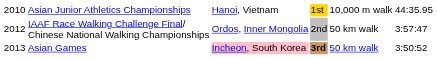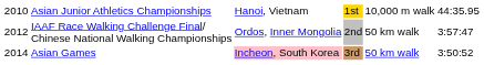Asian Games | column 1: 2013 -> 2014
Asian Games | column 4: bold -> normal
